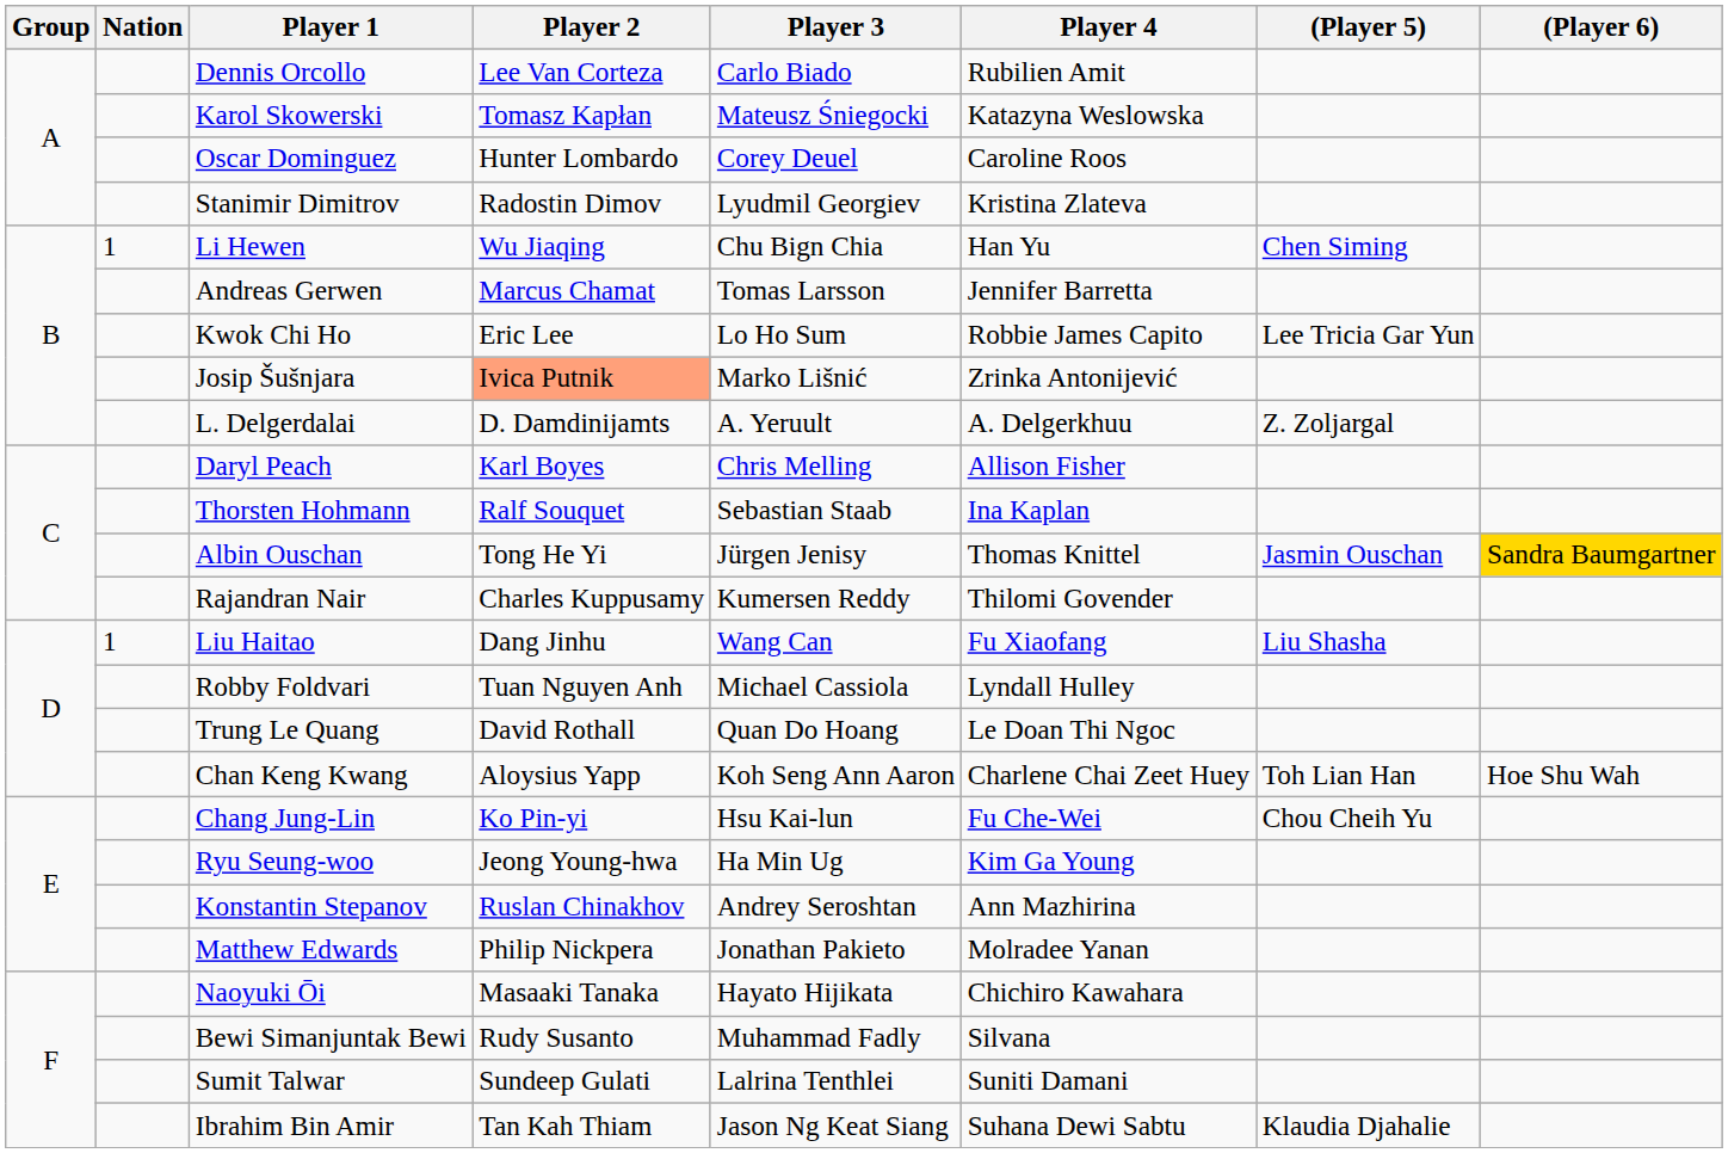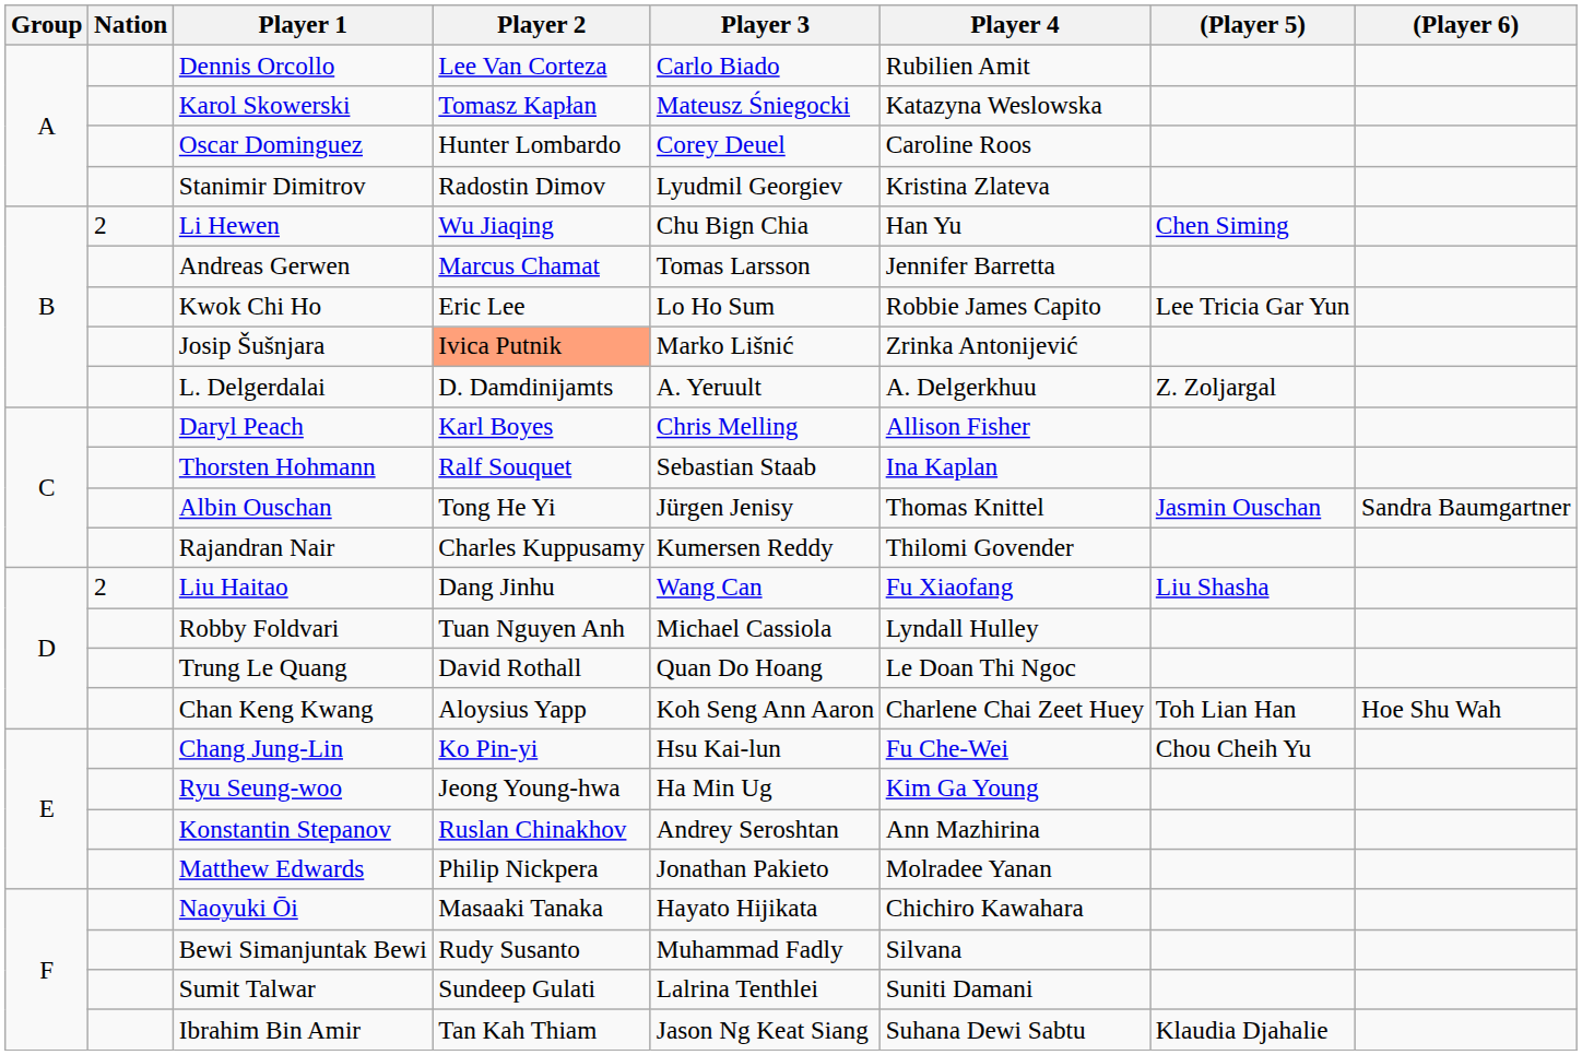Li Hewen | Nation: 1 -> 2
Albin Ouschan | (Player 6): gold background -> no background
Liu Haitao | Nation: 1 -> 2
